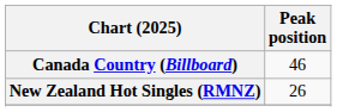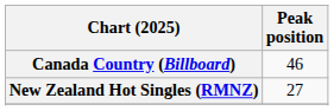New Zealand Hot Singles (RMNZ) | Peak position: 26 -> 27
